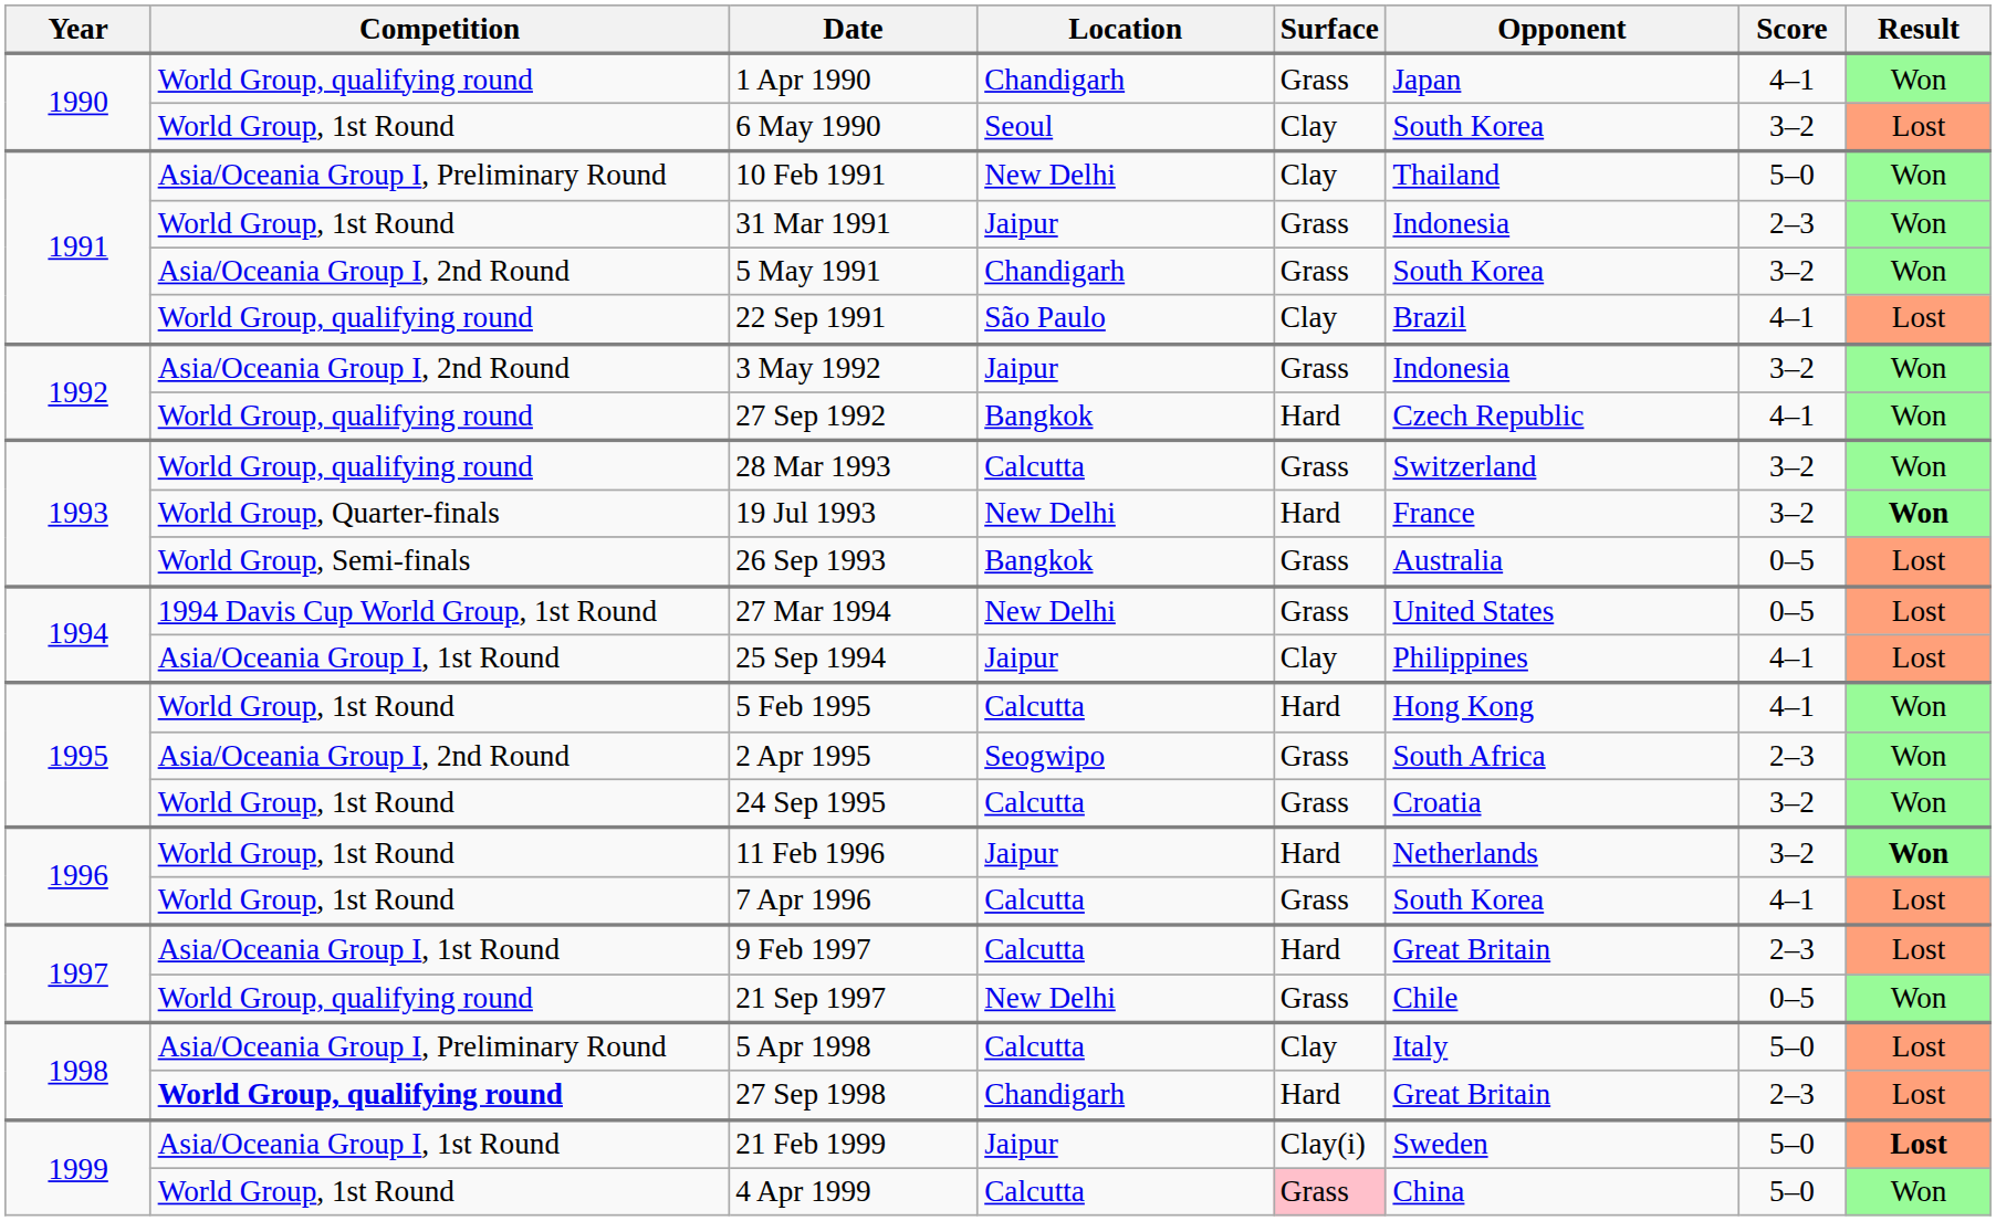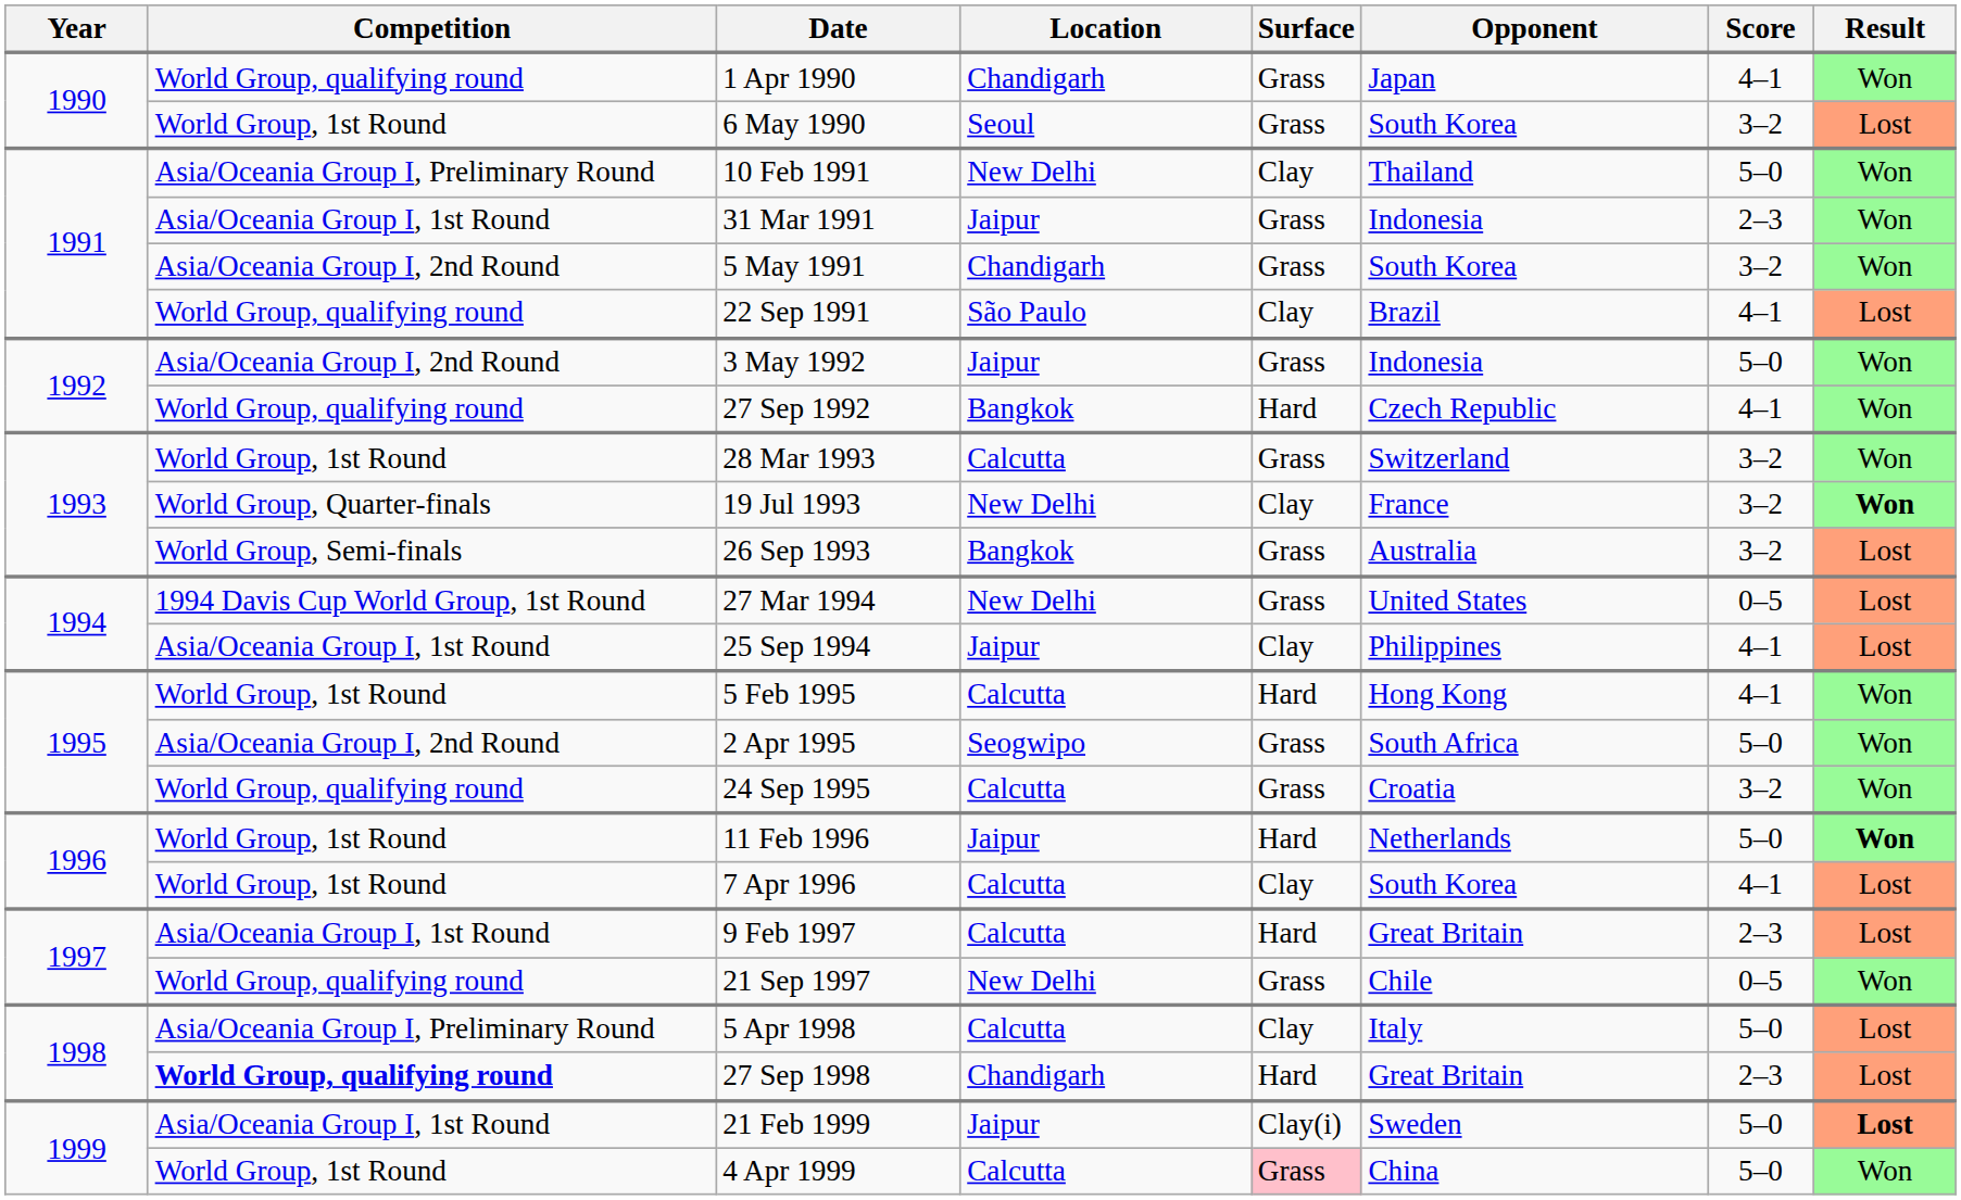6 May 1990 | Surface: Clay -> Grass
31 Mar 1991 | Competition: World Group, 1st Round -> Asia/Oceania Group I, 1st Round
3 May 1992 | Score: 3–2 -> 5–0
28 Mar 1993 | Competition: World Group, qualifying round -> World Group, 1st Round
19 Jul 1993 | Surface: Hard -> Clay
26 Sep 1993 | Score: 0–5 -> 3–2
2 Apr 1995 | Score: 2–3 -> 5–0
24 Sep 1995 | Competition: World Group, 1st Round -> World Group, qualifying round
11 Feb 1996 | Score: 3–2 -> 5–0
7 Apr 1996 | Surface: Grass -> Clay
